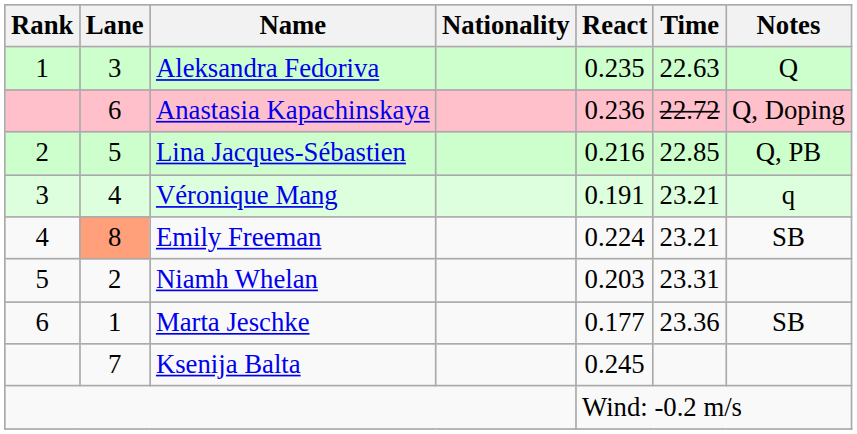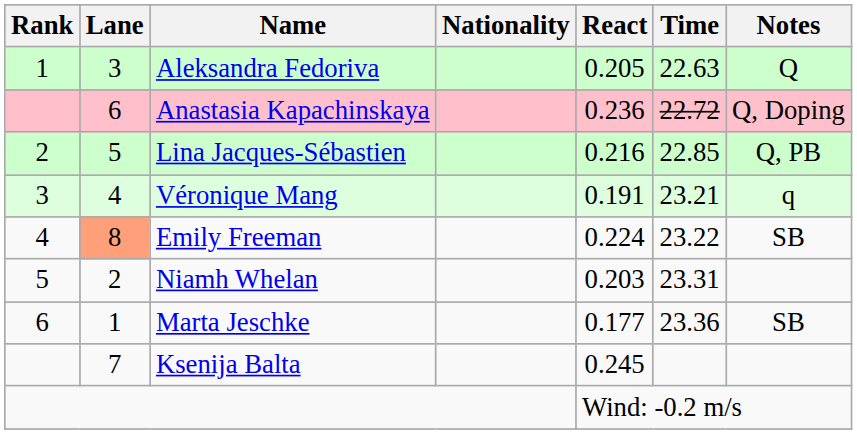Aleksandra Fedoriva | React: 0.235 -> 0.205
Emily Freeman | Time: 23.21 -> 23.22
